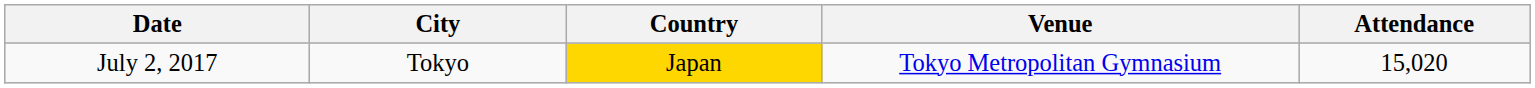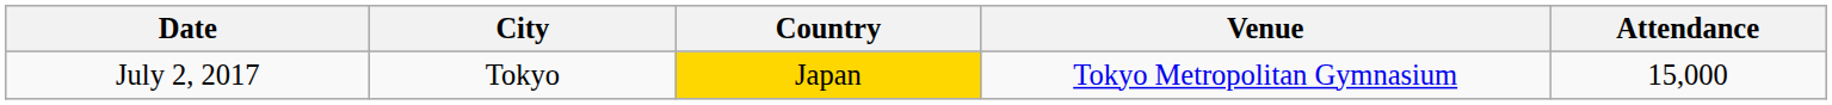July 2, 2017 | Attendance: 15,020 -> 15,000
